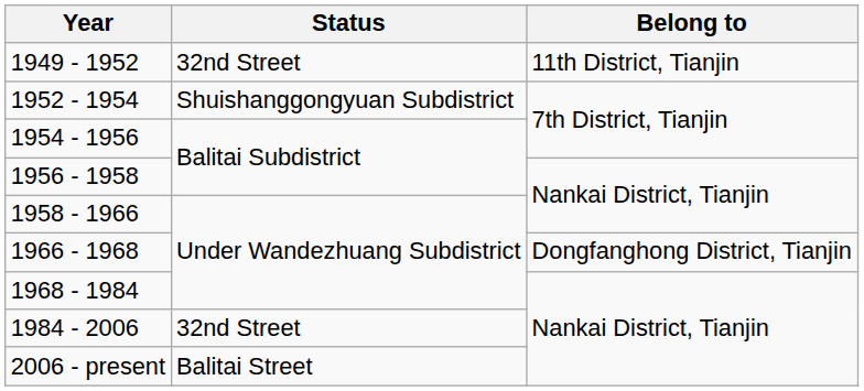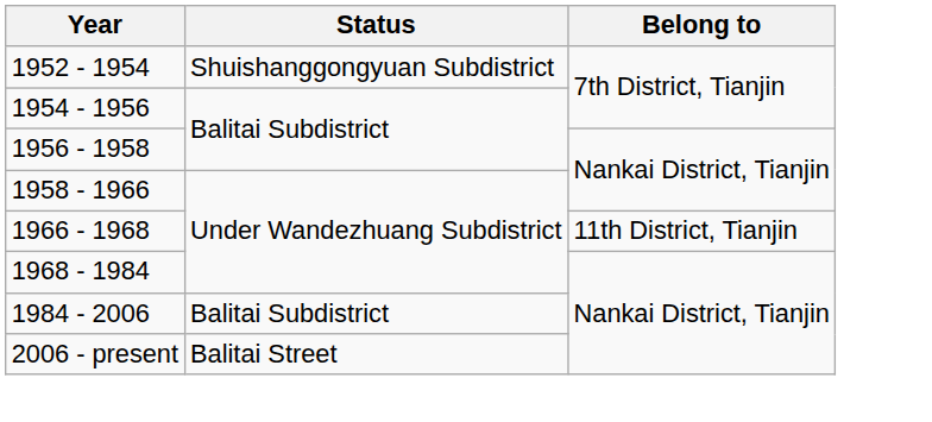- row: 1949 - 1952 | 32nd Street | 11th District, Tianjin
1966 - 1968 | Belong to: Dongfanghong District, Tianjin -> 11th District, Tianjin
1984 - 2006 | Status: 32nd Street -> Balitai Subdistrict
